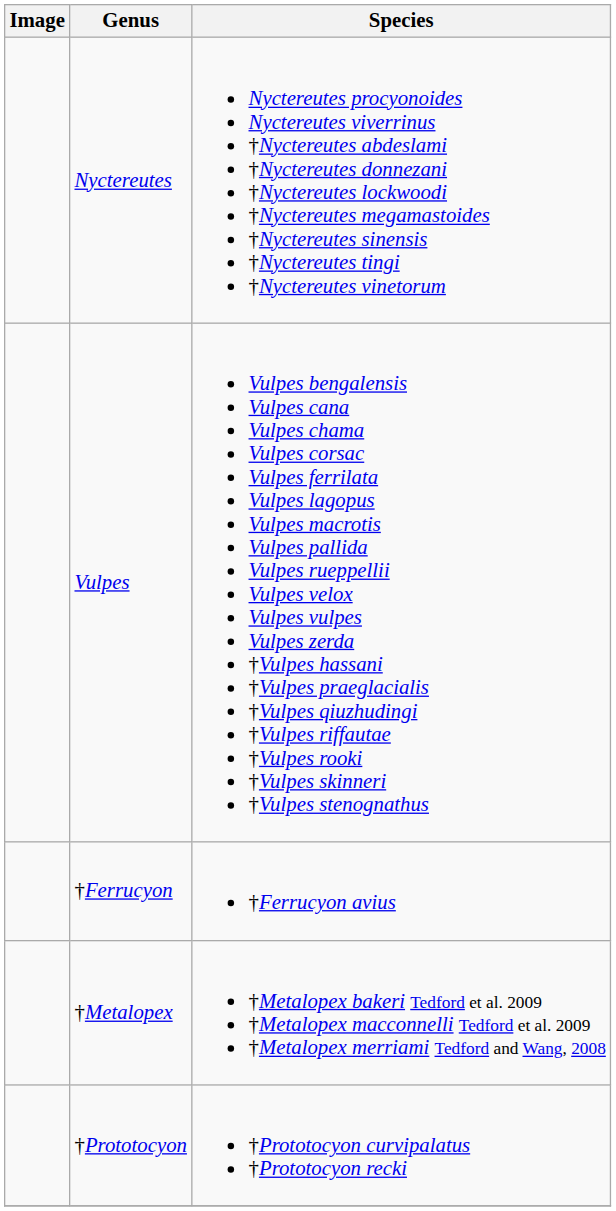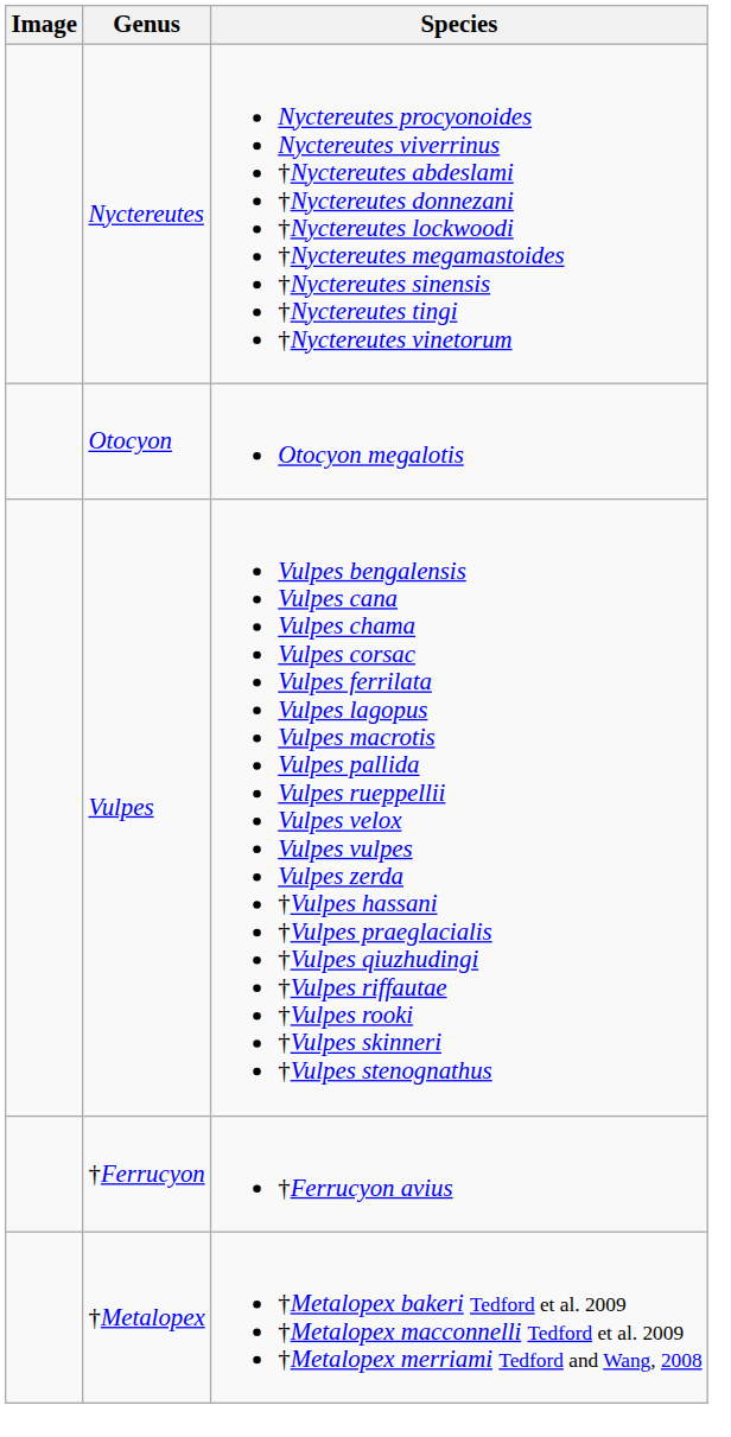+ row: Otocyon | Otocyon megalotis
- row: †Prototocyon | †Prototocyon curvipalatus †Prototocyon recki
